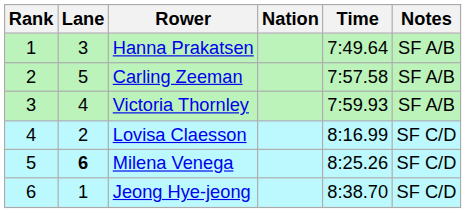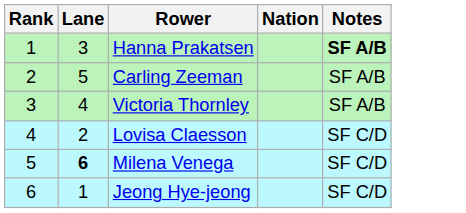- column: Time | 7:49.64 | 7:57.58 | 7:59.93 | 8:16.99 | 8:25.26 | 8:38.70
Hanna Prakatsen | Notes: normal -> bold
